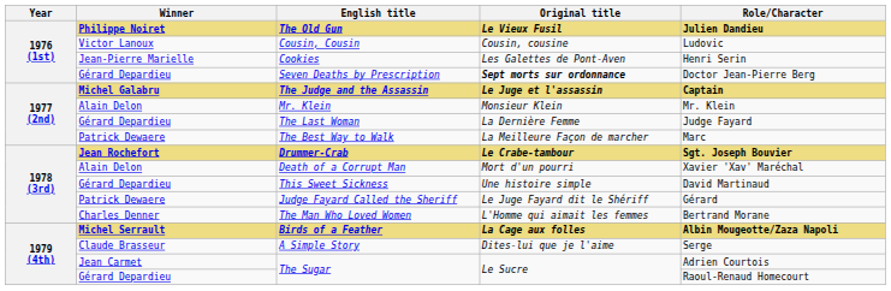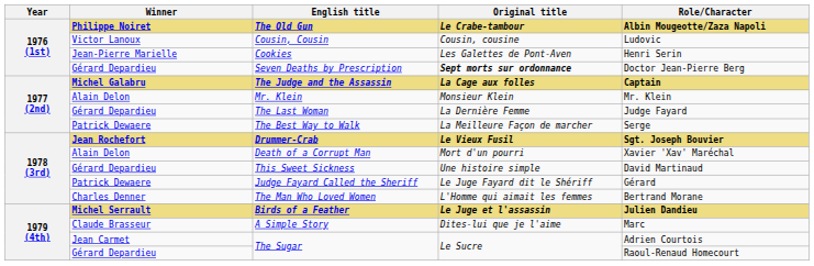The Old Gun | Original title: Le Vieux Fusil -> Le Crabe-tambour
The Old Gun | Role/Character: Julien Dandieu -> Albin Mougeotte/Zaza Napoli
The Judge and the Assassin | Original title: Le Juge et l'assassin -> La Cage aux folles
The Best Way to Walk | Role/Character: Marc -> Serge
Drummer-Crab | Original title: Le Crabe-tambour -> Le Vieux Fusil
Birds of a Feather | Original title: La Cage aux folles -> Le Juge et l'assassin
Birds of a Feather | Role/Character: Albin Mougeotte/Zaza Napoli -> Julien Dandieu
A Simple Story | Role/Character: Serge -> Marc
